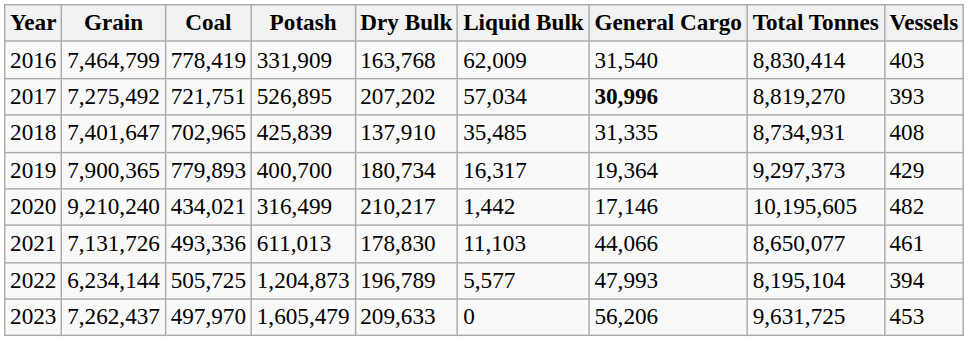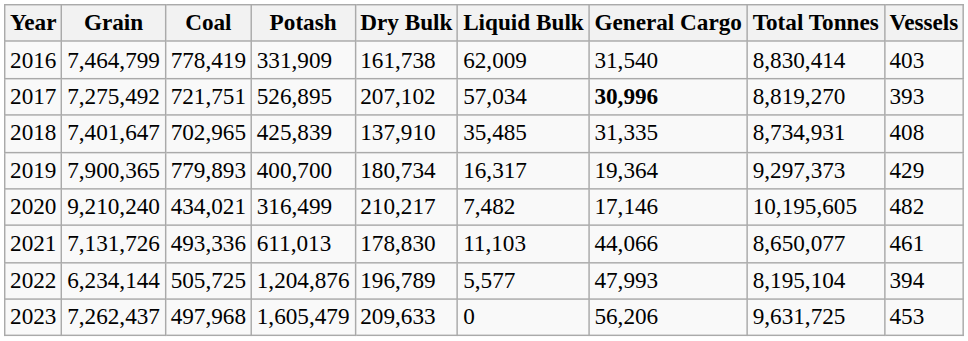2016 | Dry Bulk: 163,768 -> 161,738
2017 | Dry Bulk: 207,202 -> 207,102
2020 | Liquid Bulk: 1,442 -> 7,482
2022 | Potash: 1,204,873 -> 1,204,876
2023 | Coal: 497,970 -> 497,968
